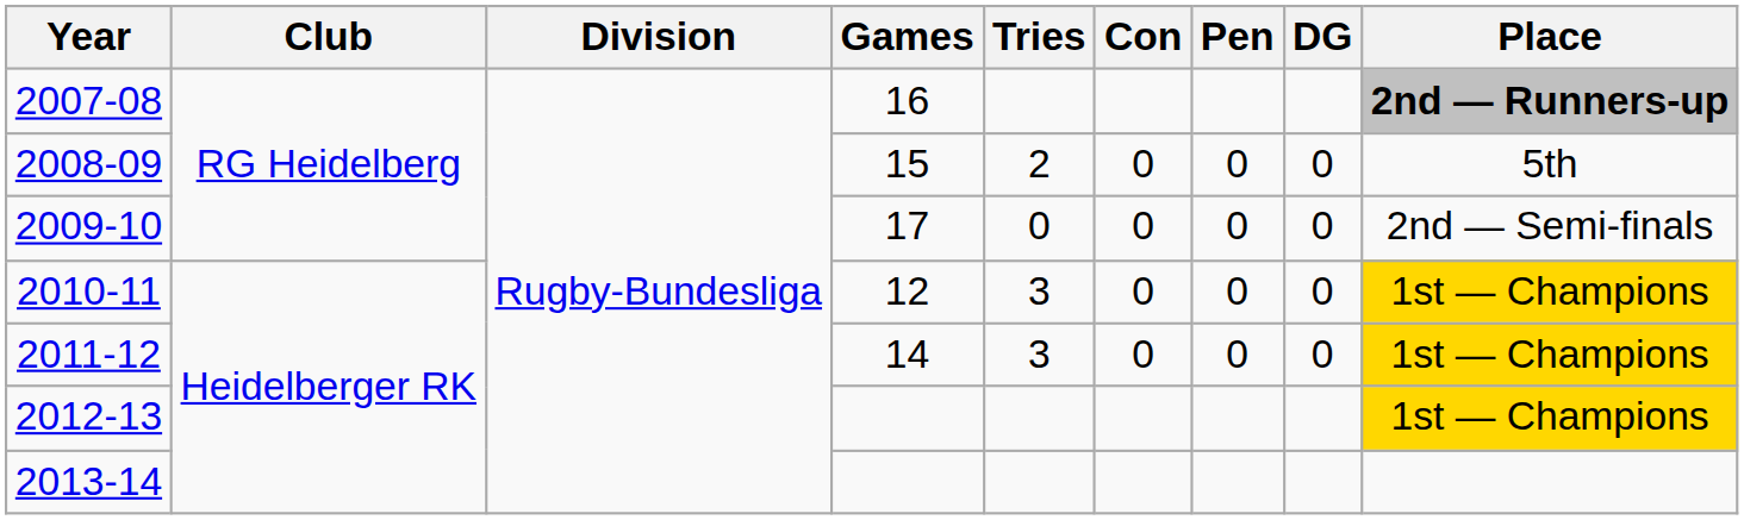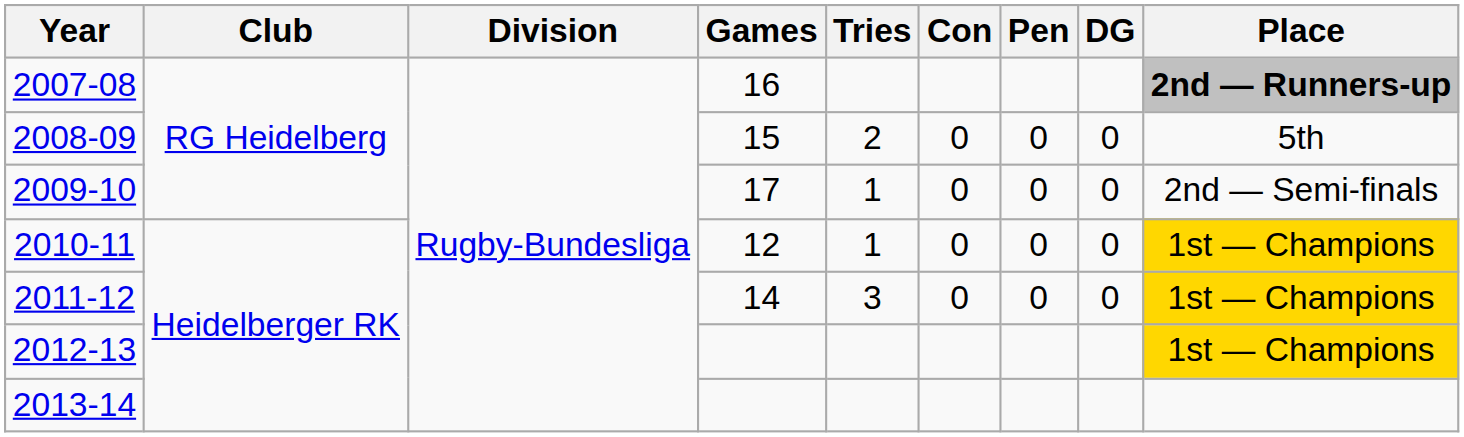2009-10 | Tries: 0 -> 1
2010-11 | Tries: 3 -> 1
